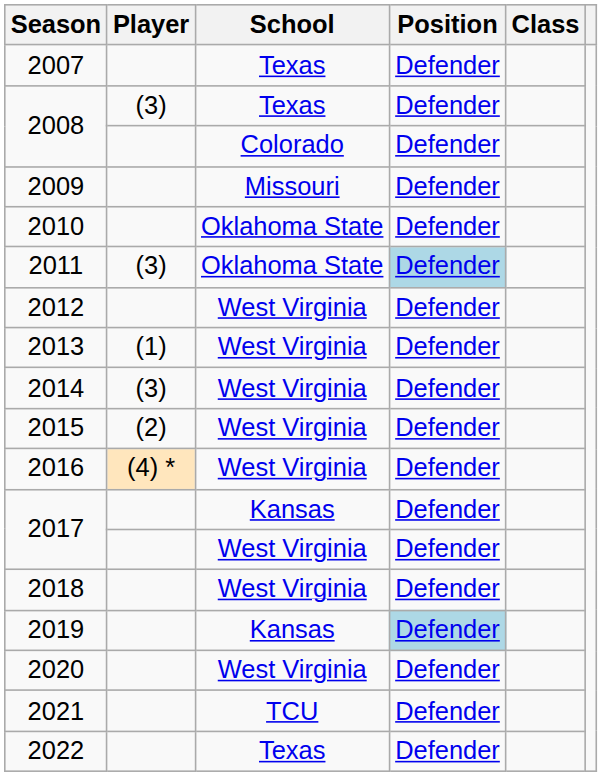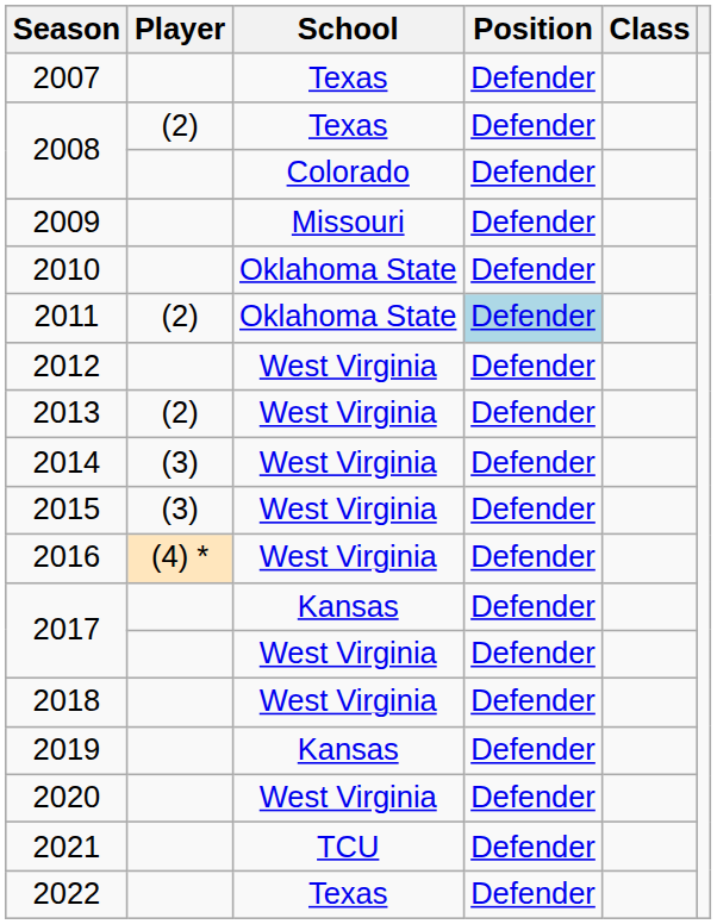2008 / Texas | Player: (3) -> (2)
2011 | Player: (3) -> (2)
2013 | Player: (1) -> (2)
2015 | Player: (2) -> (3)
2019 | Position: lightblue background -> no background
